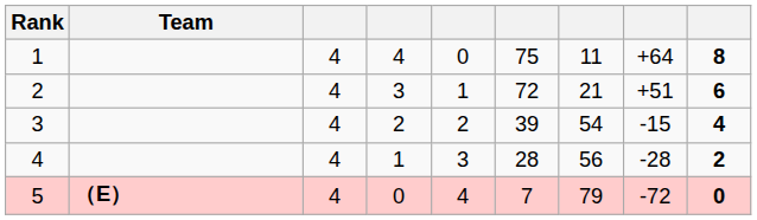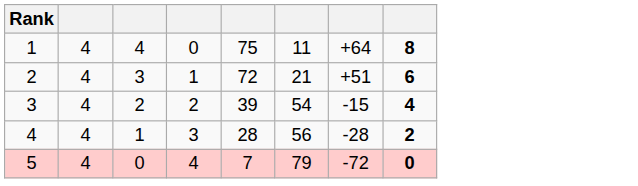- column: Team | （E）
